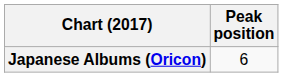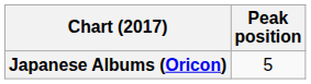Japanese Albums (Oricon) | Peak position: 6 -> 5
